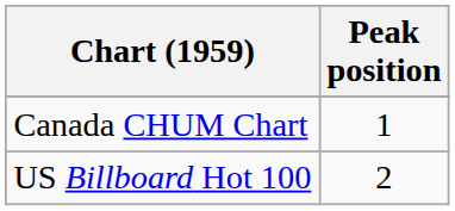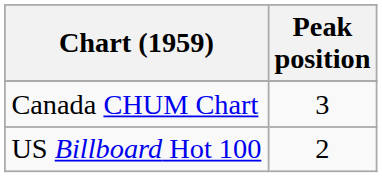Canada CHUM Chart | Peak position: 1 -> 3
